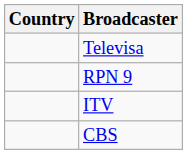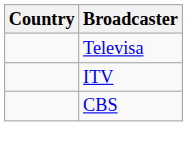- row: RPN 9
